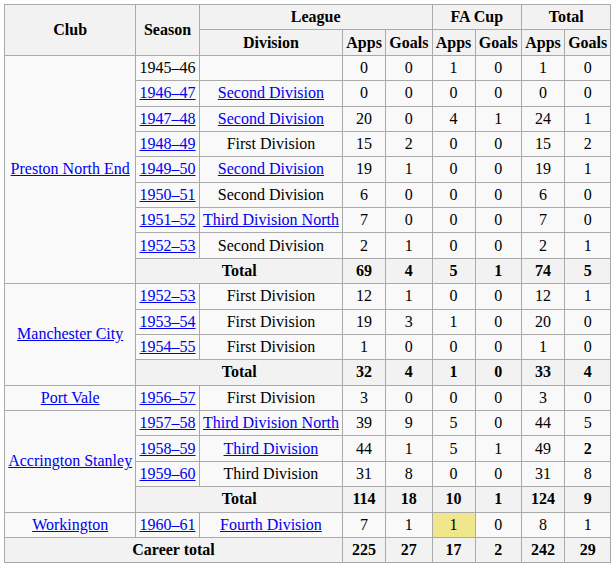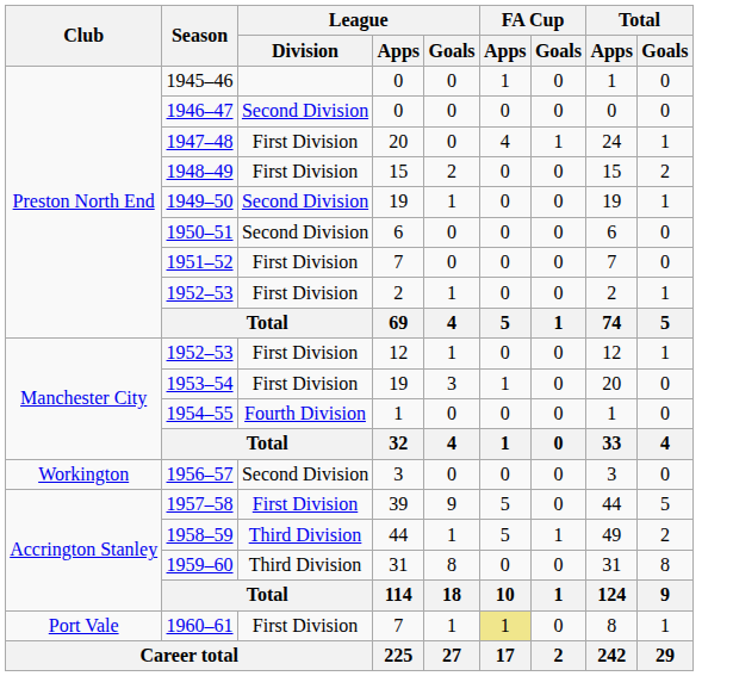1947–48 | League / Division: Second Division -> First Division
1951–52 | League / Division: Third Division North -> First Division
1952–53 / 2 | League / Division: Second Division -> First Division
1954–55 | League / Division: First Division -> Fourth Division
1956–57 | Club: Port Vale -> Workington
1956–57 | League / Division: First Division -> Second Division
1957–58 | League / Division: Third Division North -> First Division
1958–59 | Total / Goals: bold -> normal
1960–61 | Club: Workington -> Port Vale
1960–61 | League / Division: Fourth Division -> First Division
